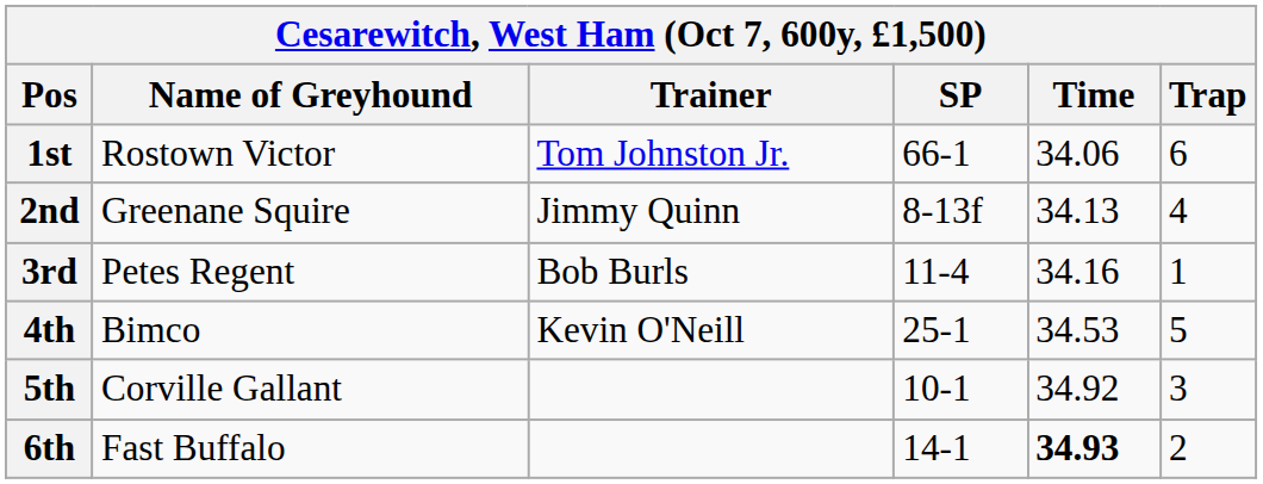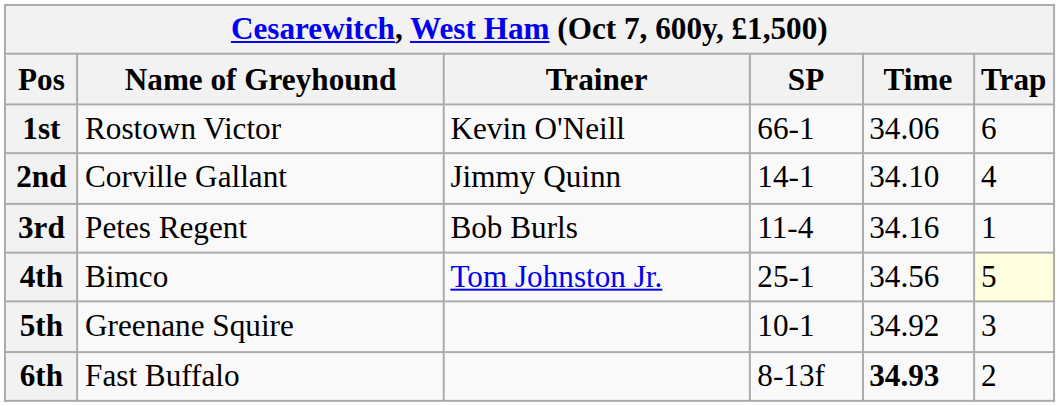1st | Trainer: Tom Johnston Jr. -> Kevin O'Neill
2nd | Name of Greyhound: Greenane Squire -> Corville Gallant
2nd | SP: 8-13f -> 14-1
2nd | Time: 34.13 -> 34.10
4th | Trainer: Kevin O'Neill -> Tom Johnston Jr.
4th | Time: 34.53 -> 34.56
4th | Trap: no background -> lightyellow background
5th | Name of Greyhound: Corville Gallant -> Greenane Squire
6th | SP: 14-1 -> 8-13f
